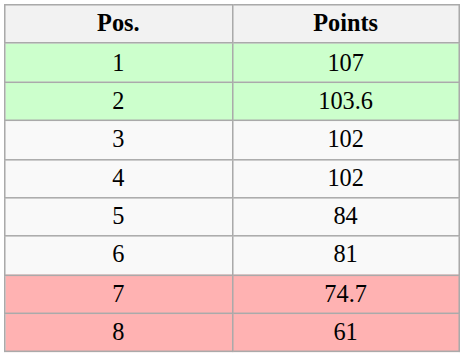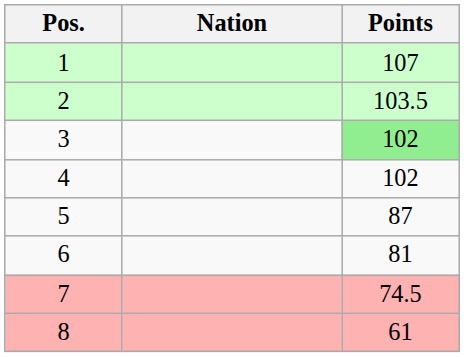+ column: Nation
2 | Points: 103.6 -> 103.5
3 | Points: no background -> lightgreen background
5 | Points: 84 -> 87
7 | Points: 74.7 -> 74.5
